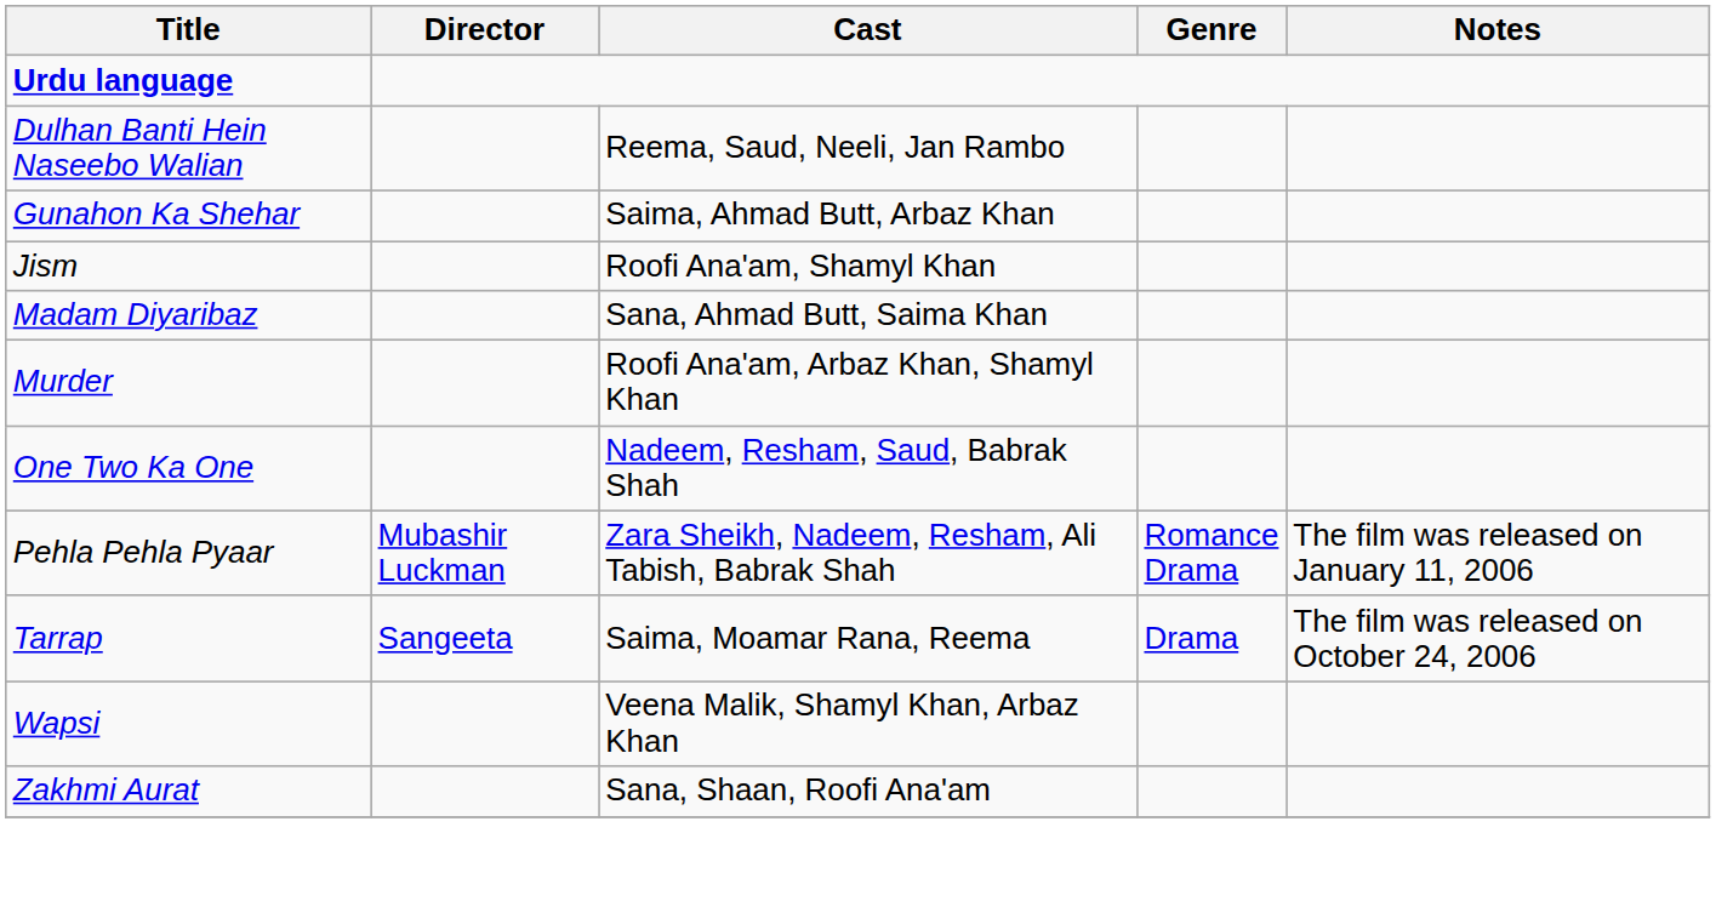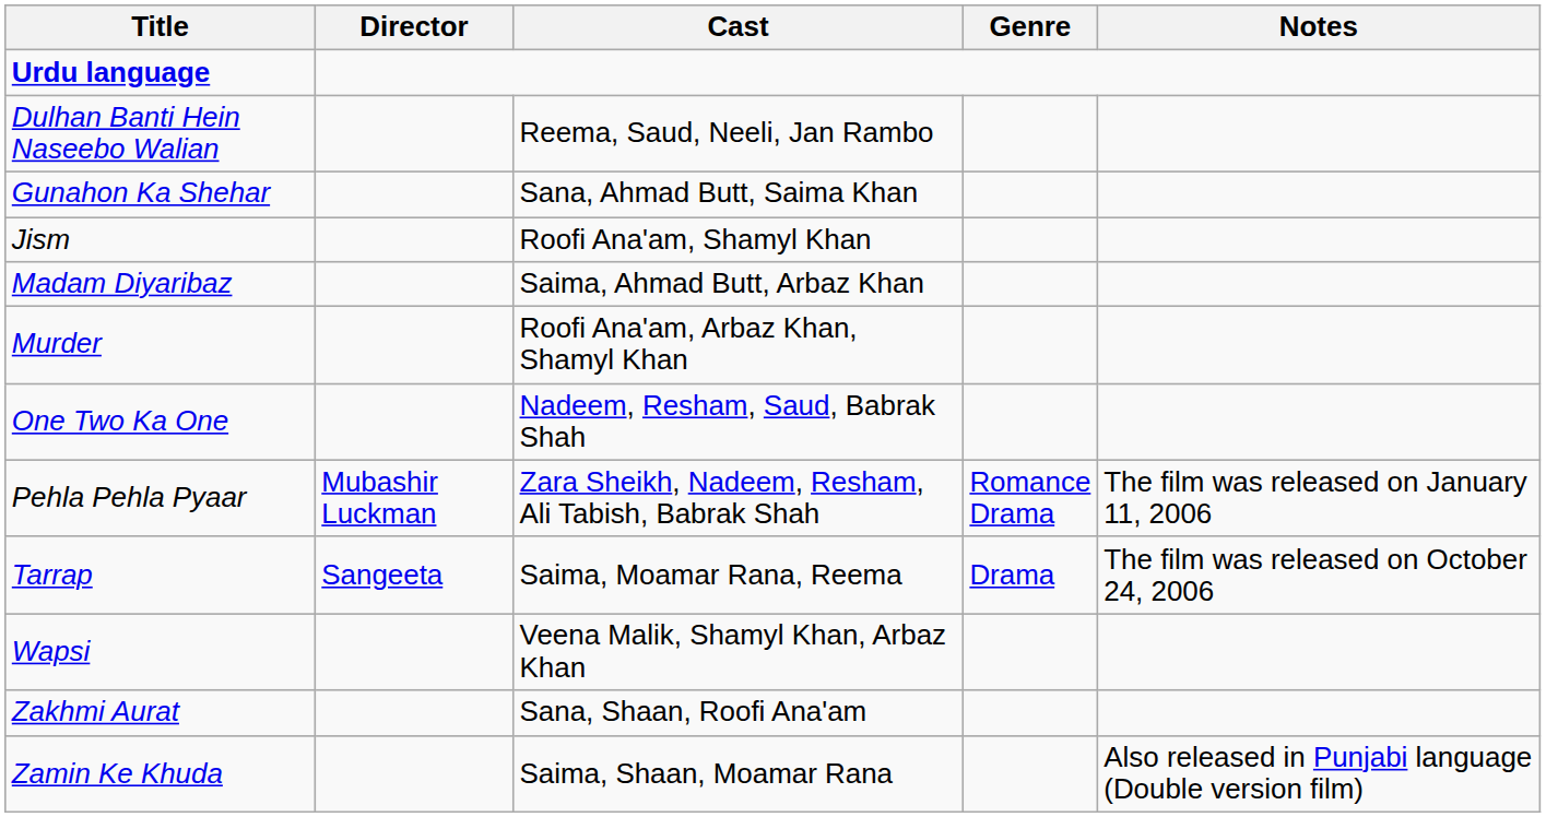Gunahon Ka Shehar | Cast: Saima, Ahmad Butt, Arbaz Khan -> Sana, Ahmad Butt, Saima Khan
Madam Diyaribaz | Cast: Sana, Ahmad Butt, Saima Khan -> Saima, Ahmad Butt, Arbaz Khan
+ row: Zamin Ke Khuda | Saima, Shaan, Moamar Rana | Also released in Punjabi language (Double version film)
